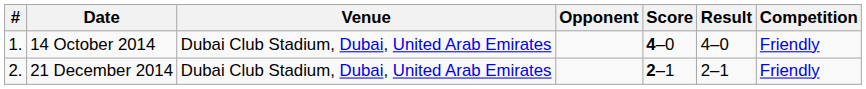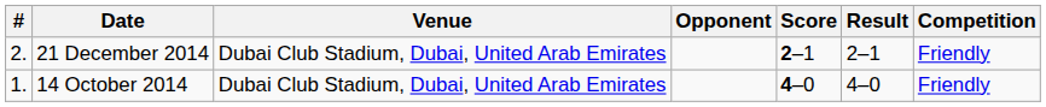rows swapped: 14 October 2014 <-> 21 December 2014
